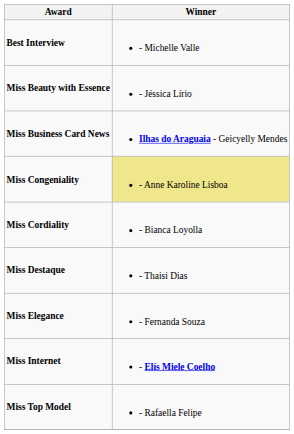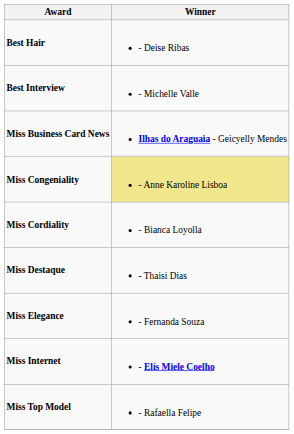+ row: Best Hair | - Deise Ribas
- row: Miss Beauty with Essence | - Jéssica Lírio
